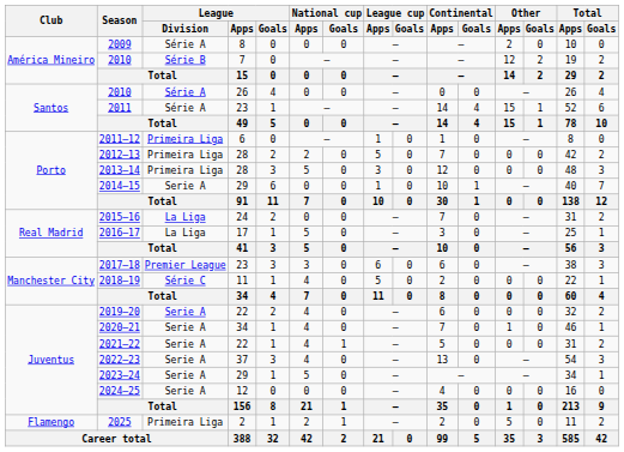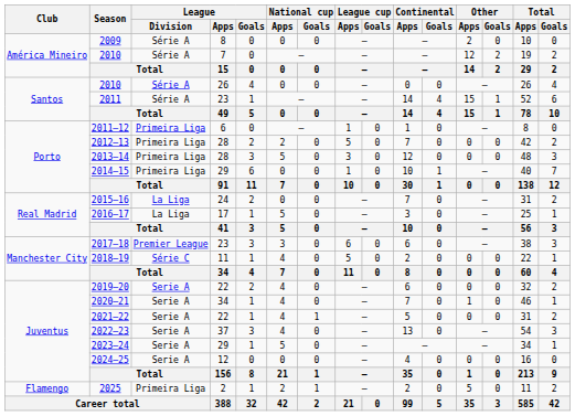2010 / 7 | League / Division: Série B -> Série A
2014–15 | League / Division: Serie A -> Primeira Liga
